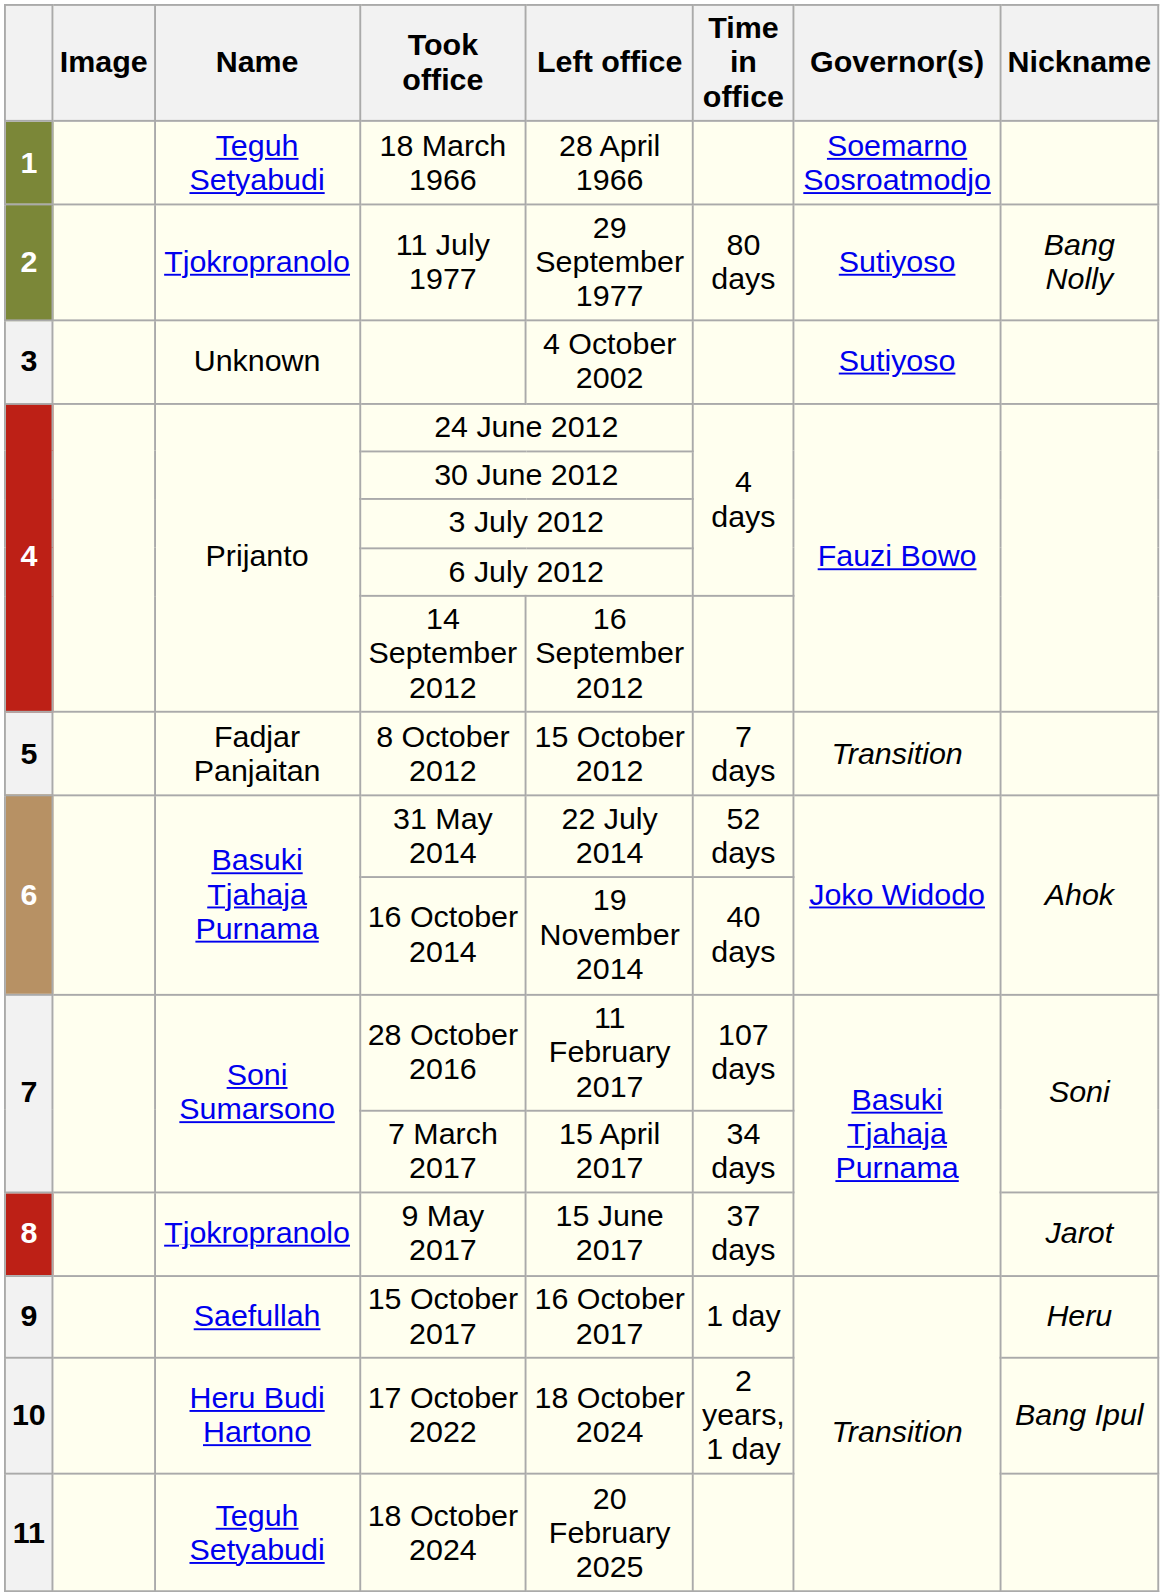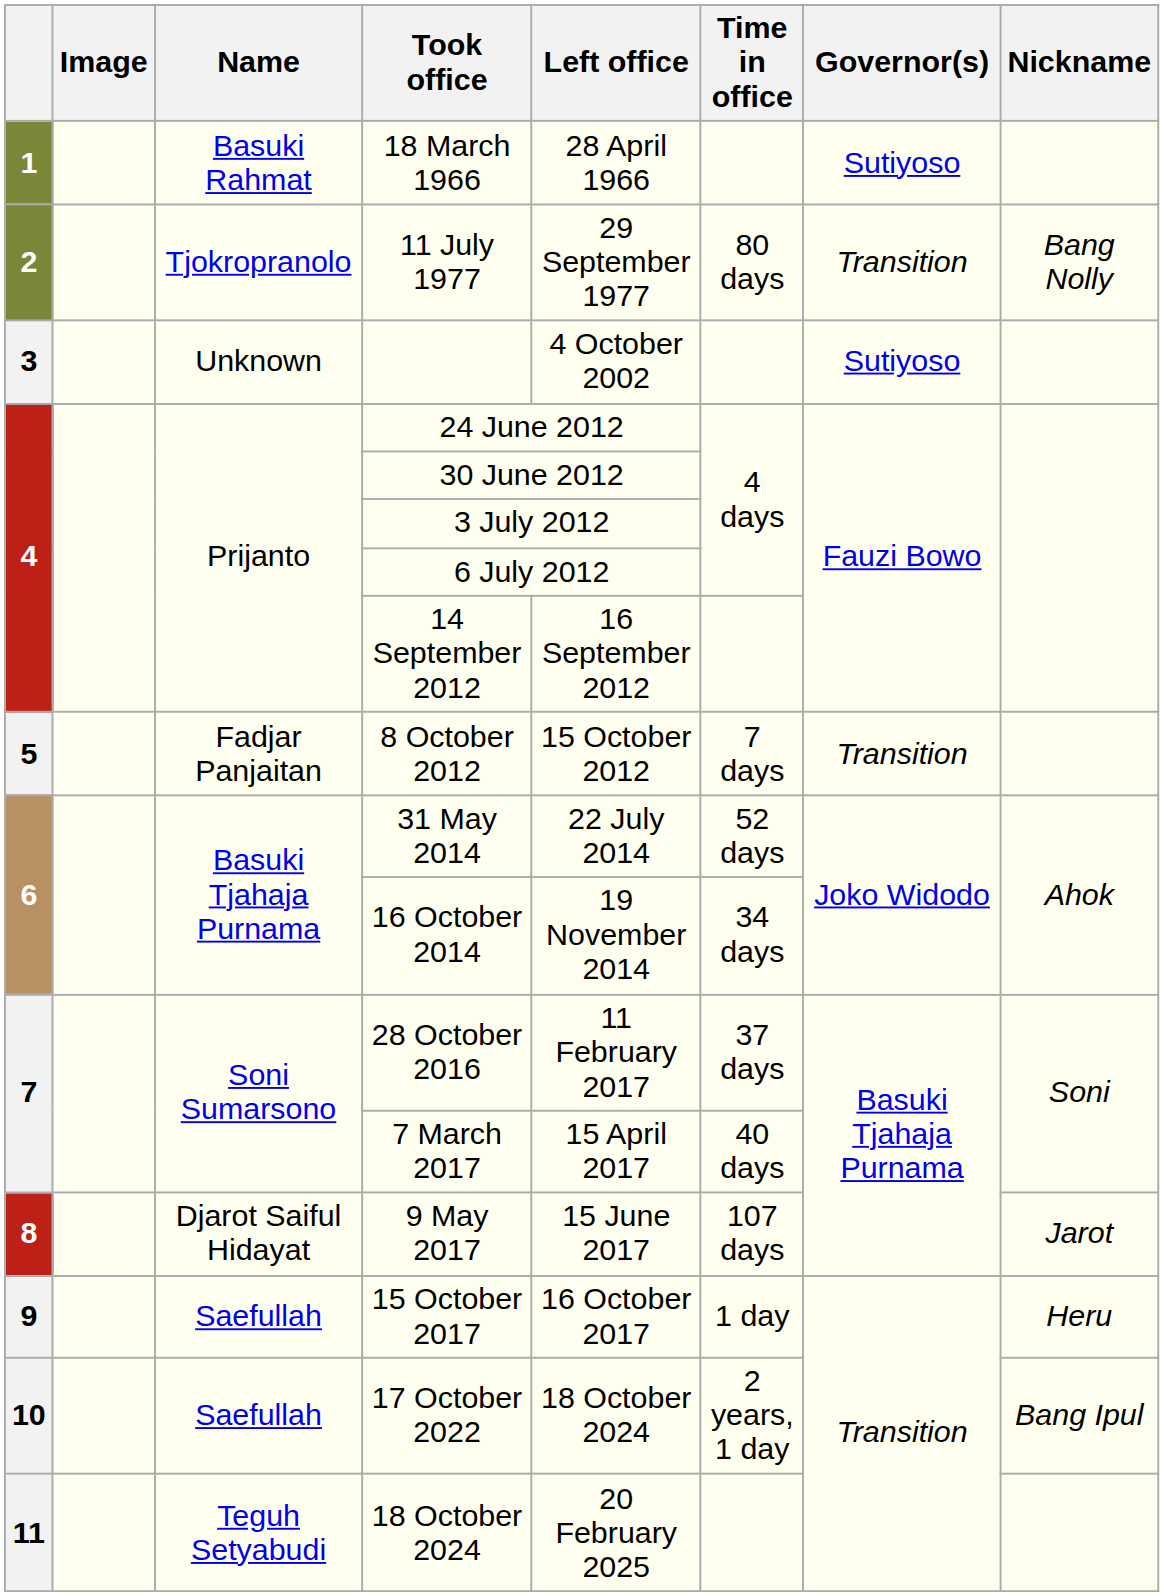18 March 1966 | Name: Teguh Setyabudi -> Basuki Rahmat
18 March 1966 | Governor(s): Soemarno Sosroatmodjo -> Sutiyoso
11 July 1977 | Governor(s): Sutiyoso -> Transition
16 October 2014 | Time in office: 40 days -> 34 days
28 October 2016 | Time in office: 107 days -> 37 days
7 March 2017 | Time in office: 34 days -> 40 days
9 May 2017 | Name: Tjokropranolo -> Djarot Saiful Hidayat
9 May 2017 | Time in office: 37 days -> 107 days
17 October 2022 | Name: Heru Budi Hartono -> Saefullah
